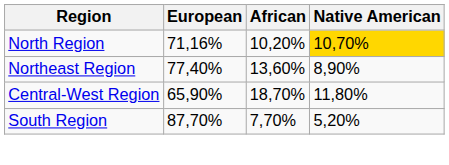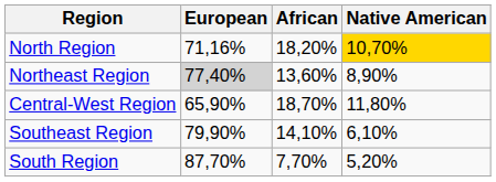North Region | African: 10,20% -> 18,20%
Northeast Region | European: no background -> lightgrey background
+ row: Southeast Region | 79,90% | 14,10% | 6,10%
